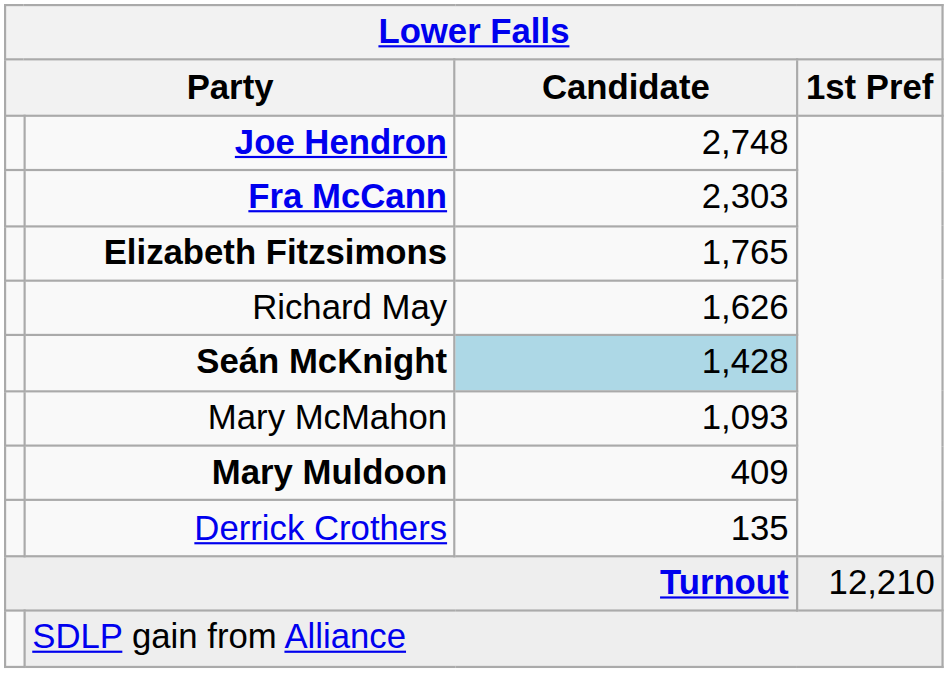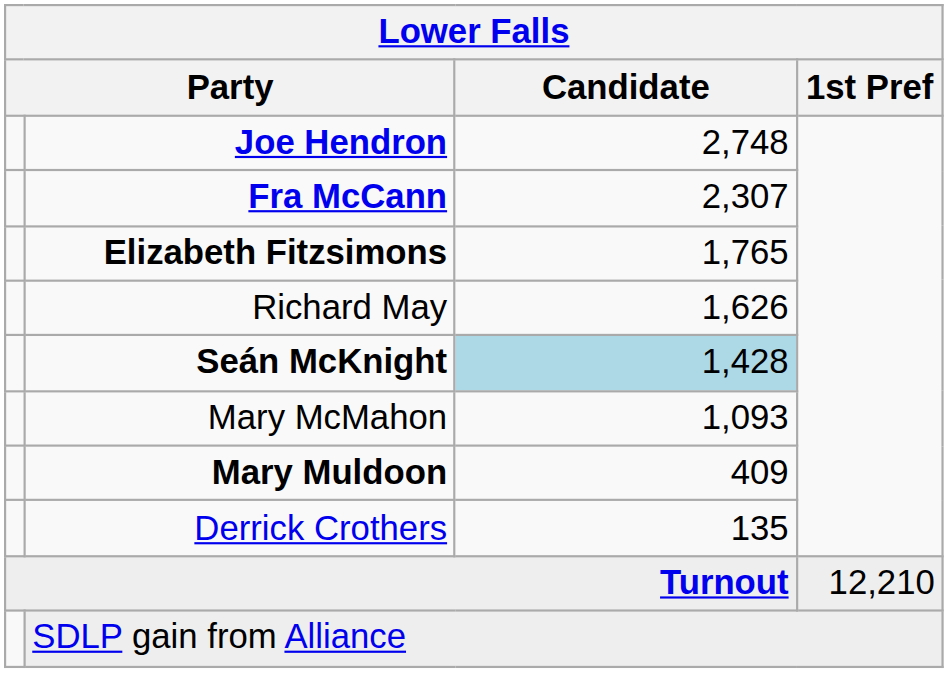Fra McCann | Candidate: 2,303 -> 2,307
